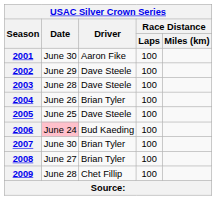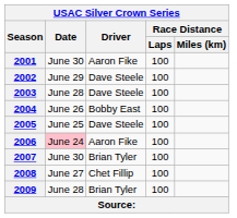2004 | Driver: Brian Tyler -> Bobby East
2006 | Driver: Bud Kaeding -> Aaron Fike
2008 | Driver: Brian Tyler -> Chet Fillip
2009 | Driver: Chet Fillip -> Brian Tyler
